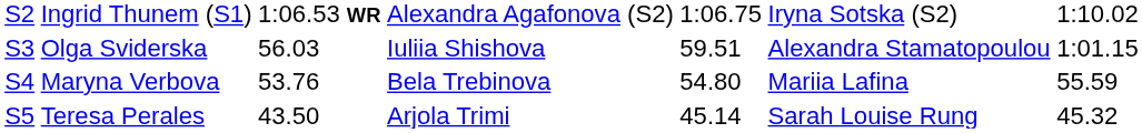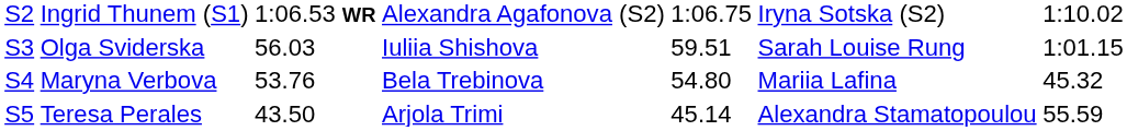Olga Sviderska | column 6: Alexandra Stamatopoulou -> Sarah Louise Rung
Maryna Verbova | column 7: 55.59 -> 45.32
Teresa Perales | column 6: Sarah Louise Rung -> Alexandra Stamatopoulou
Teresa Perales | column 7: 45.32 -> 55.59
